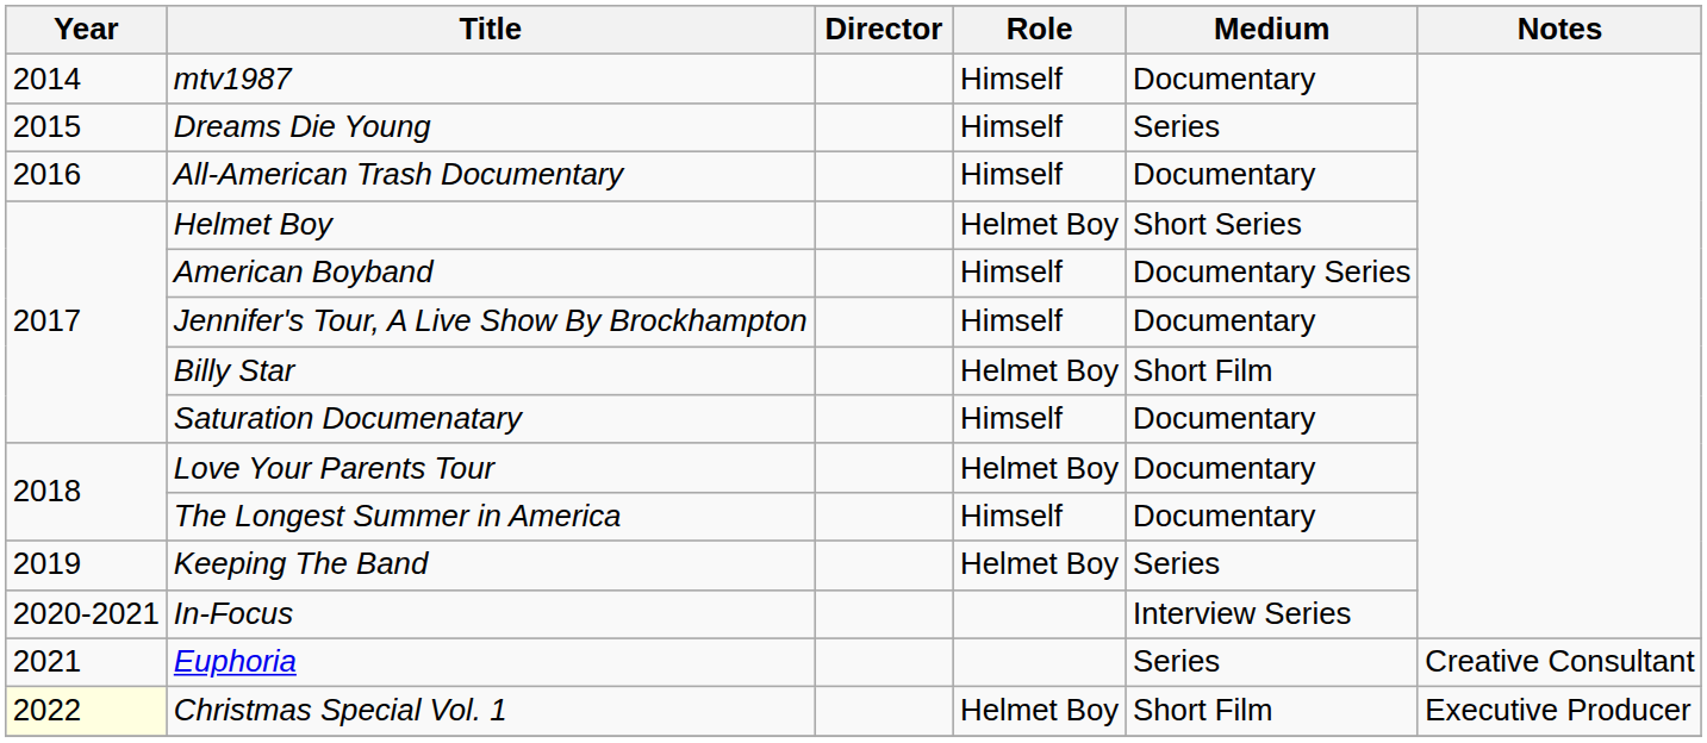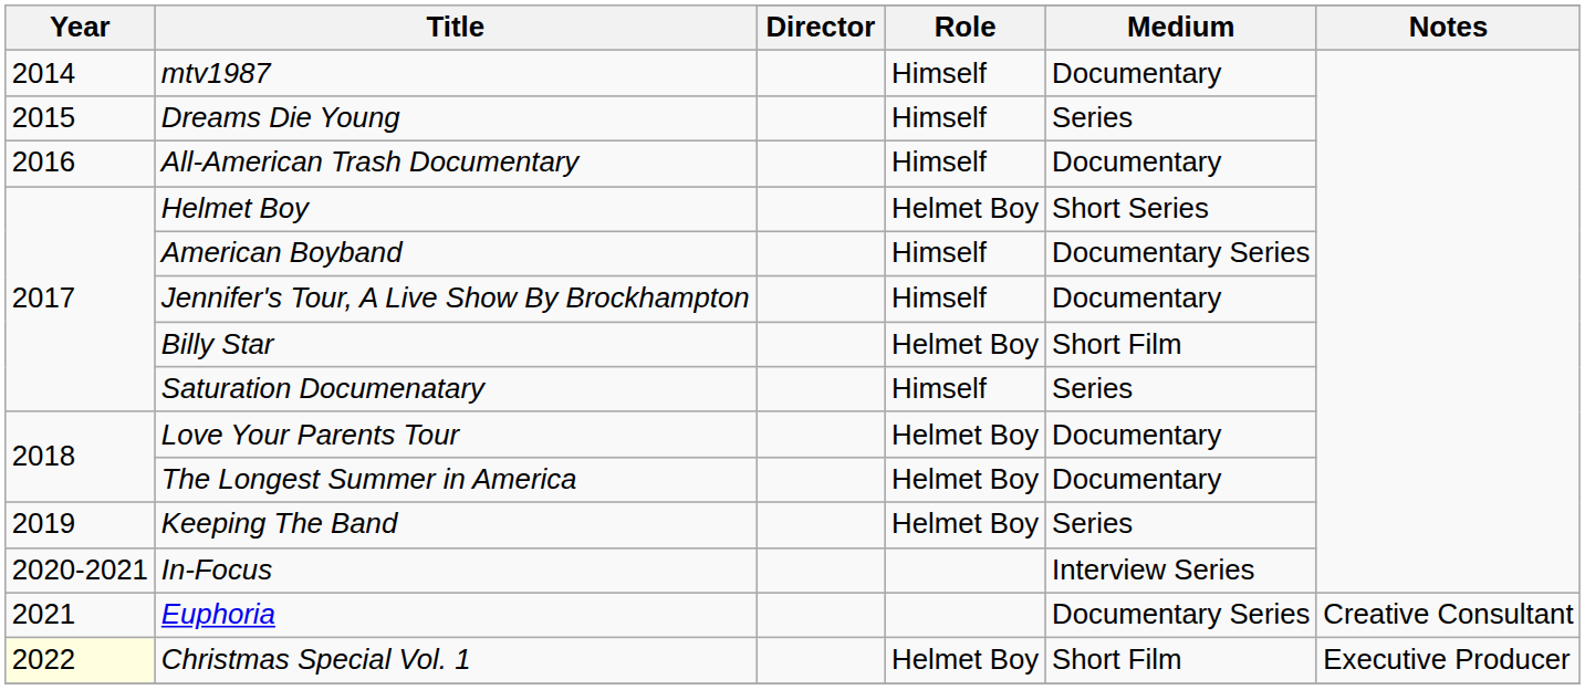Saturation Documenatary | Medium: Documentary -> Series
The Longest Summer in America | Role: Himself -> Helmet Boy
Euphoria | Medium: Series -> Documentary Series
